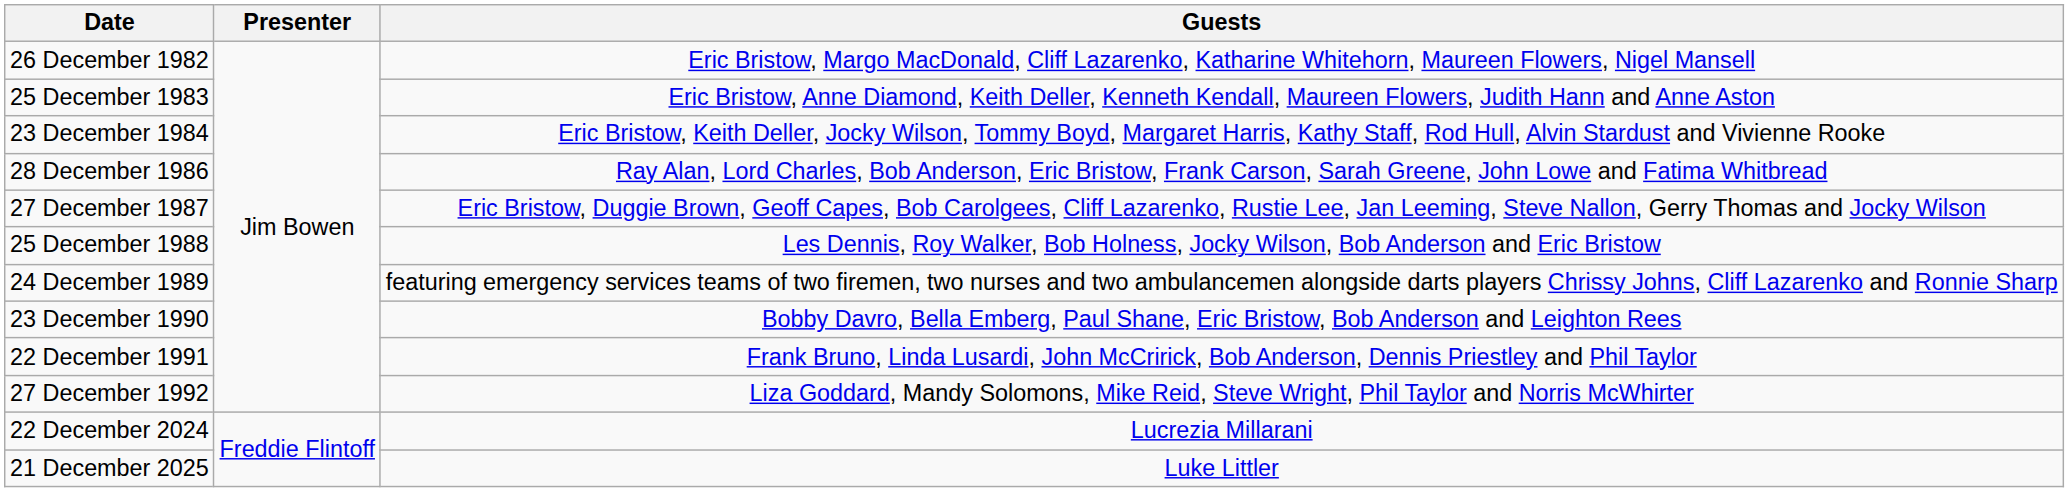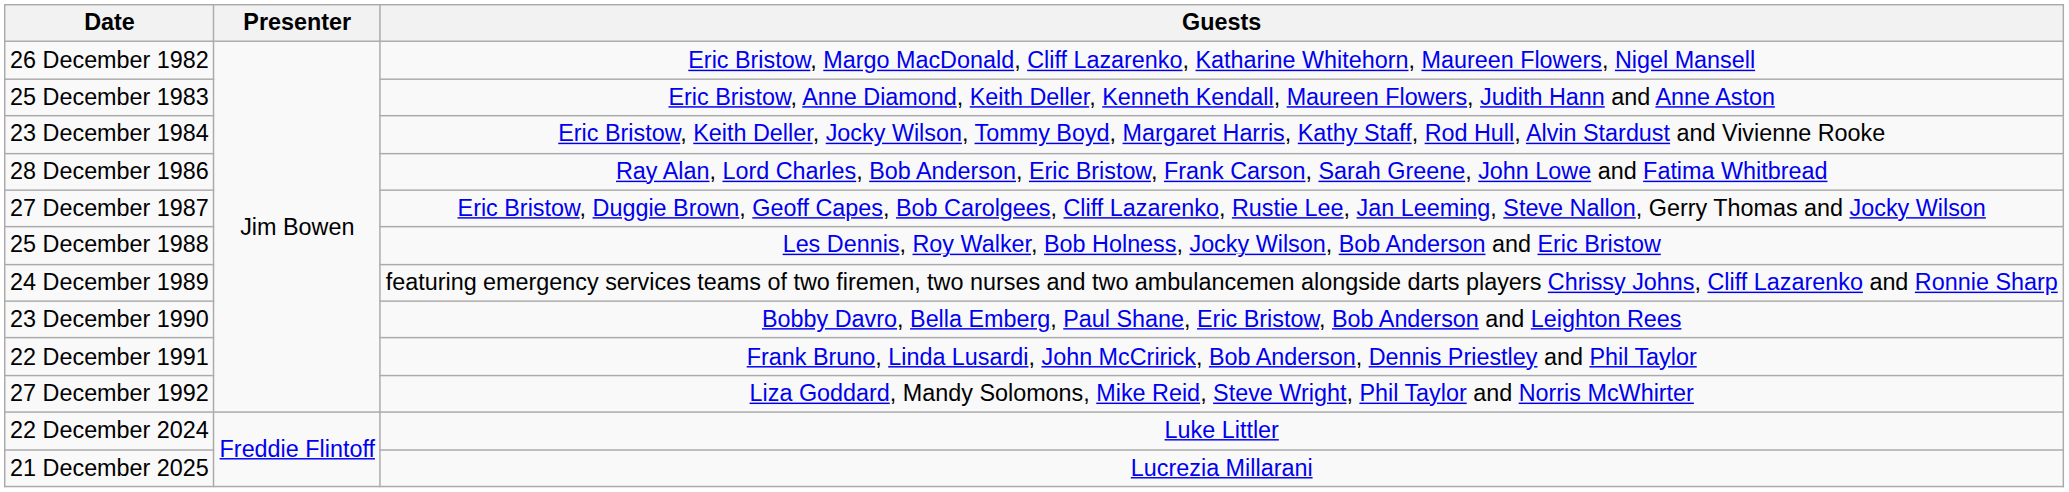22 December 2024 | Guests: Lucrezia Millarani -> Luke Littler
21 December 2025 | Guests: Luke Littler -> Lucrezia Millarani
